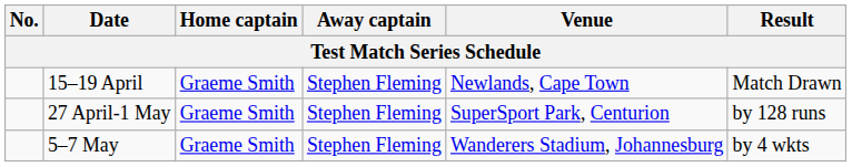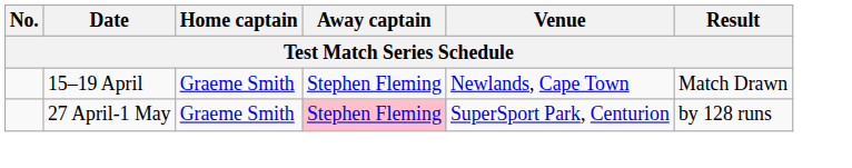27 April-1 May | Away captain: no background -> pink background
- row: 5–7 May | Graeme Smith | Stephen Fleming | Wanderers Stadium, Johannesburg | by 4 wkts
